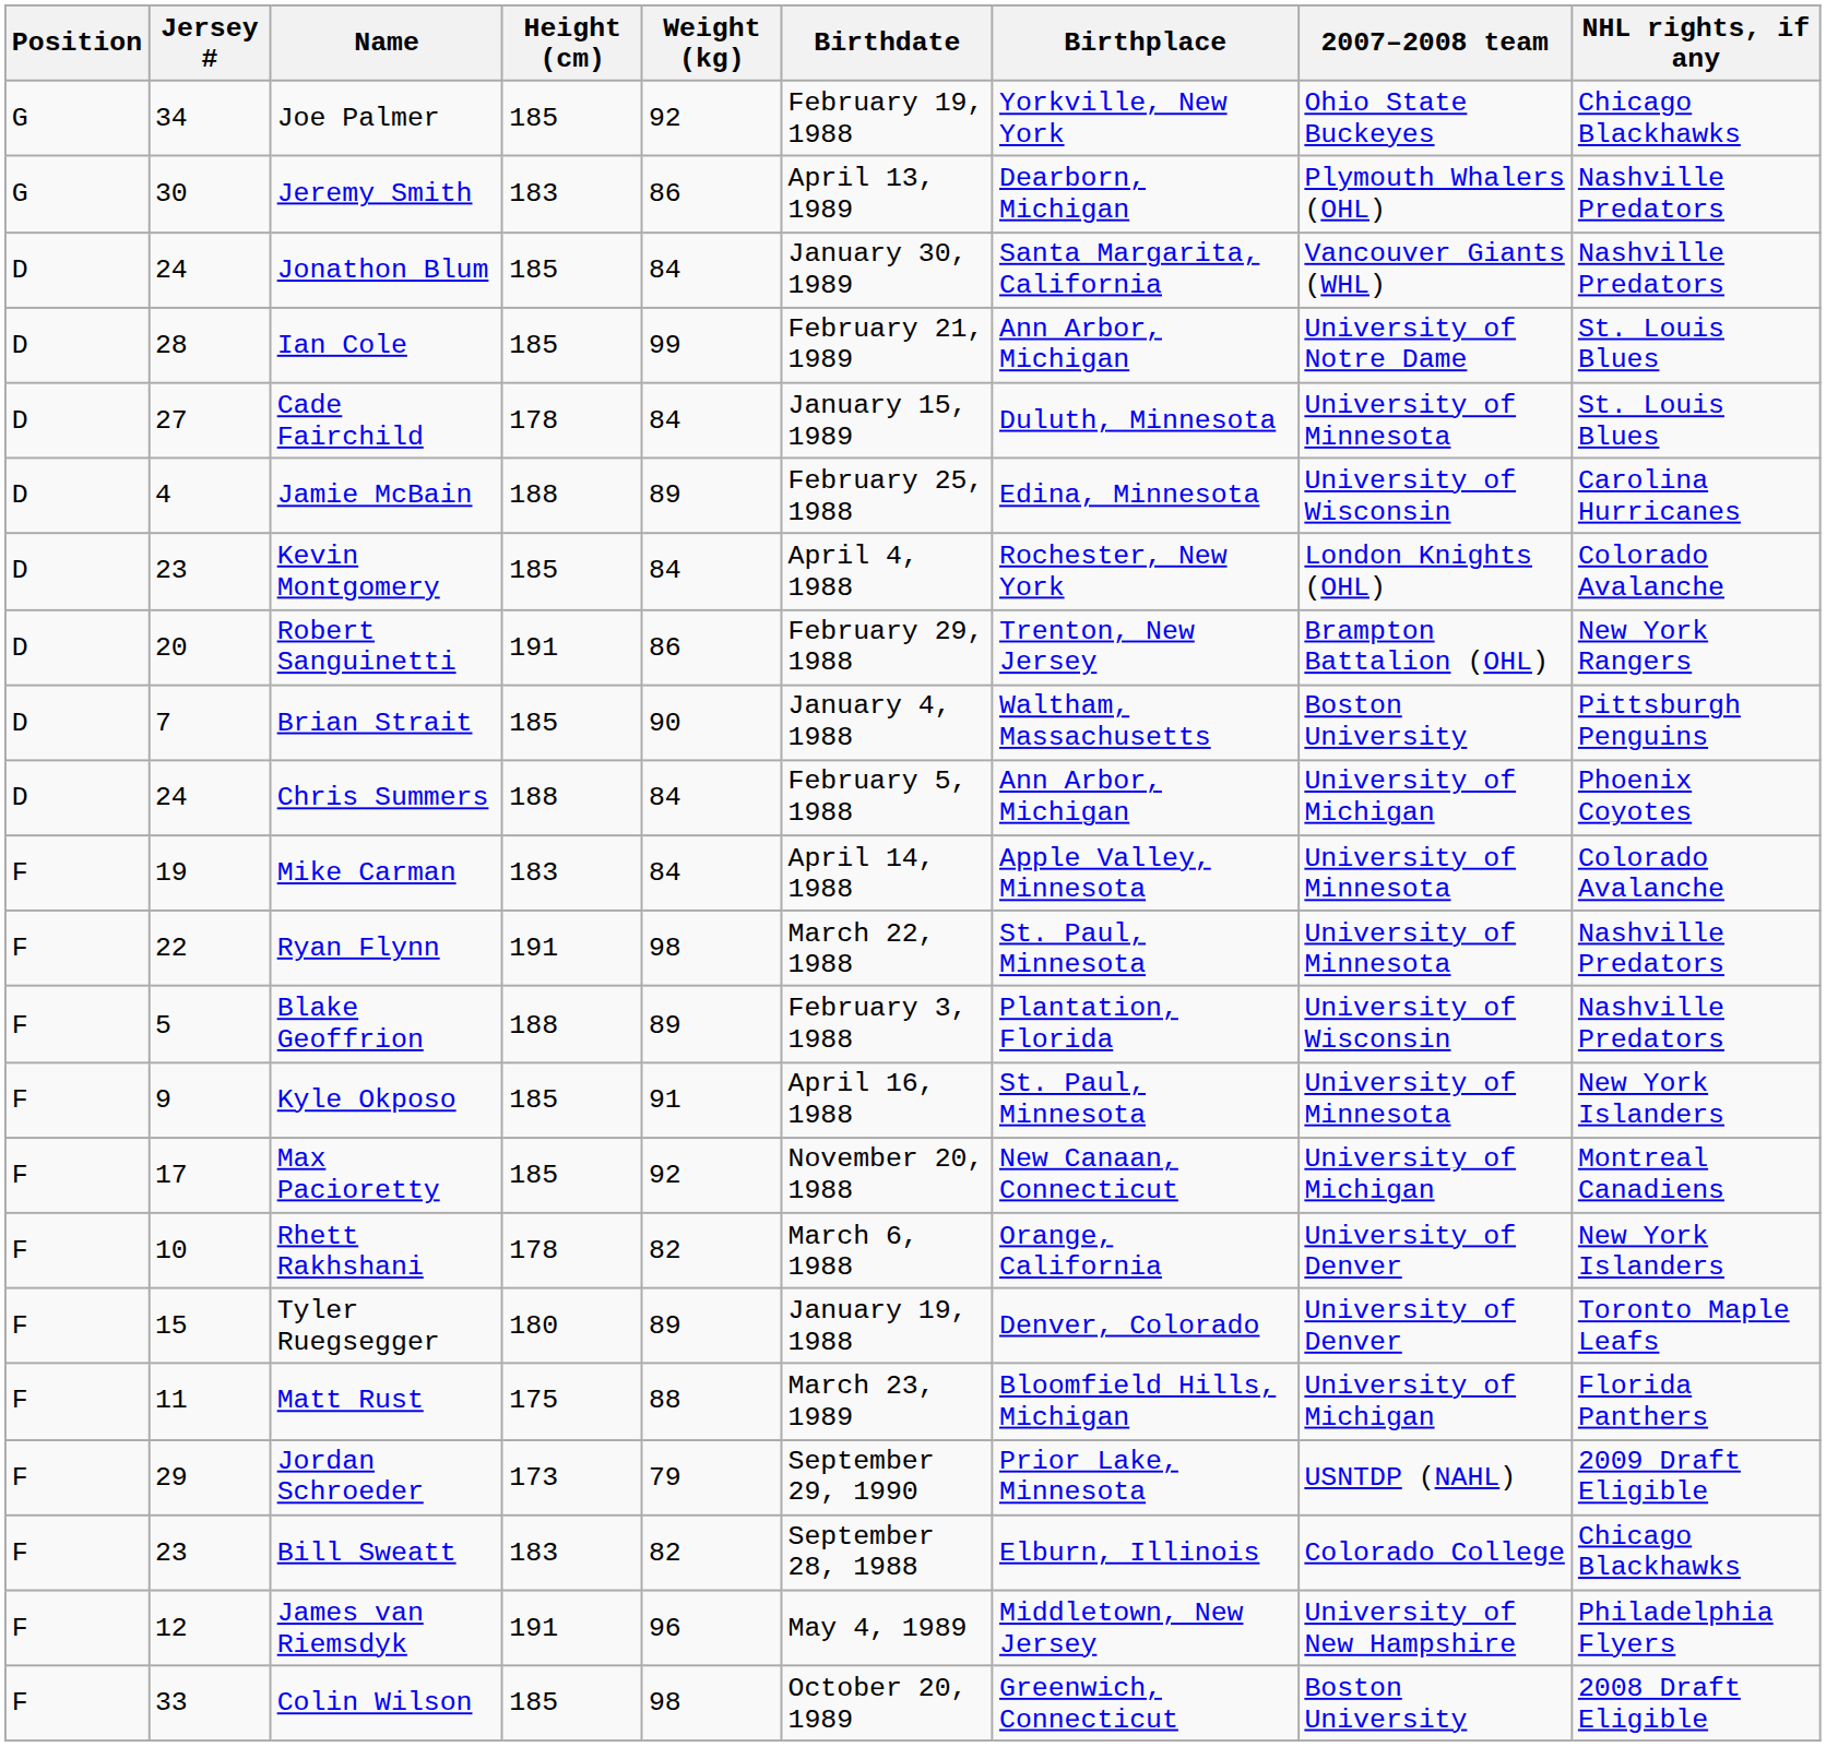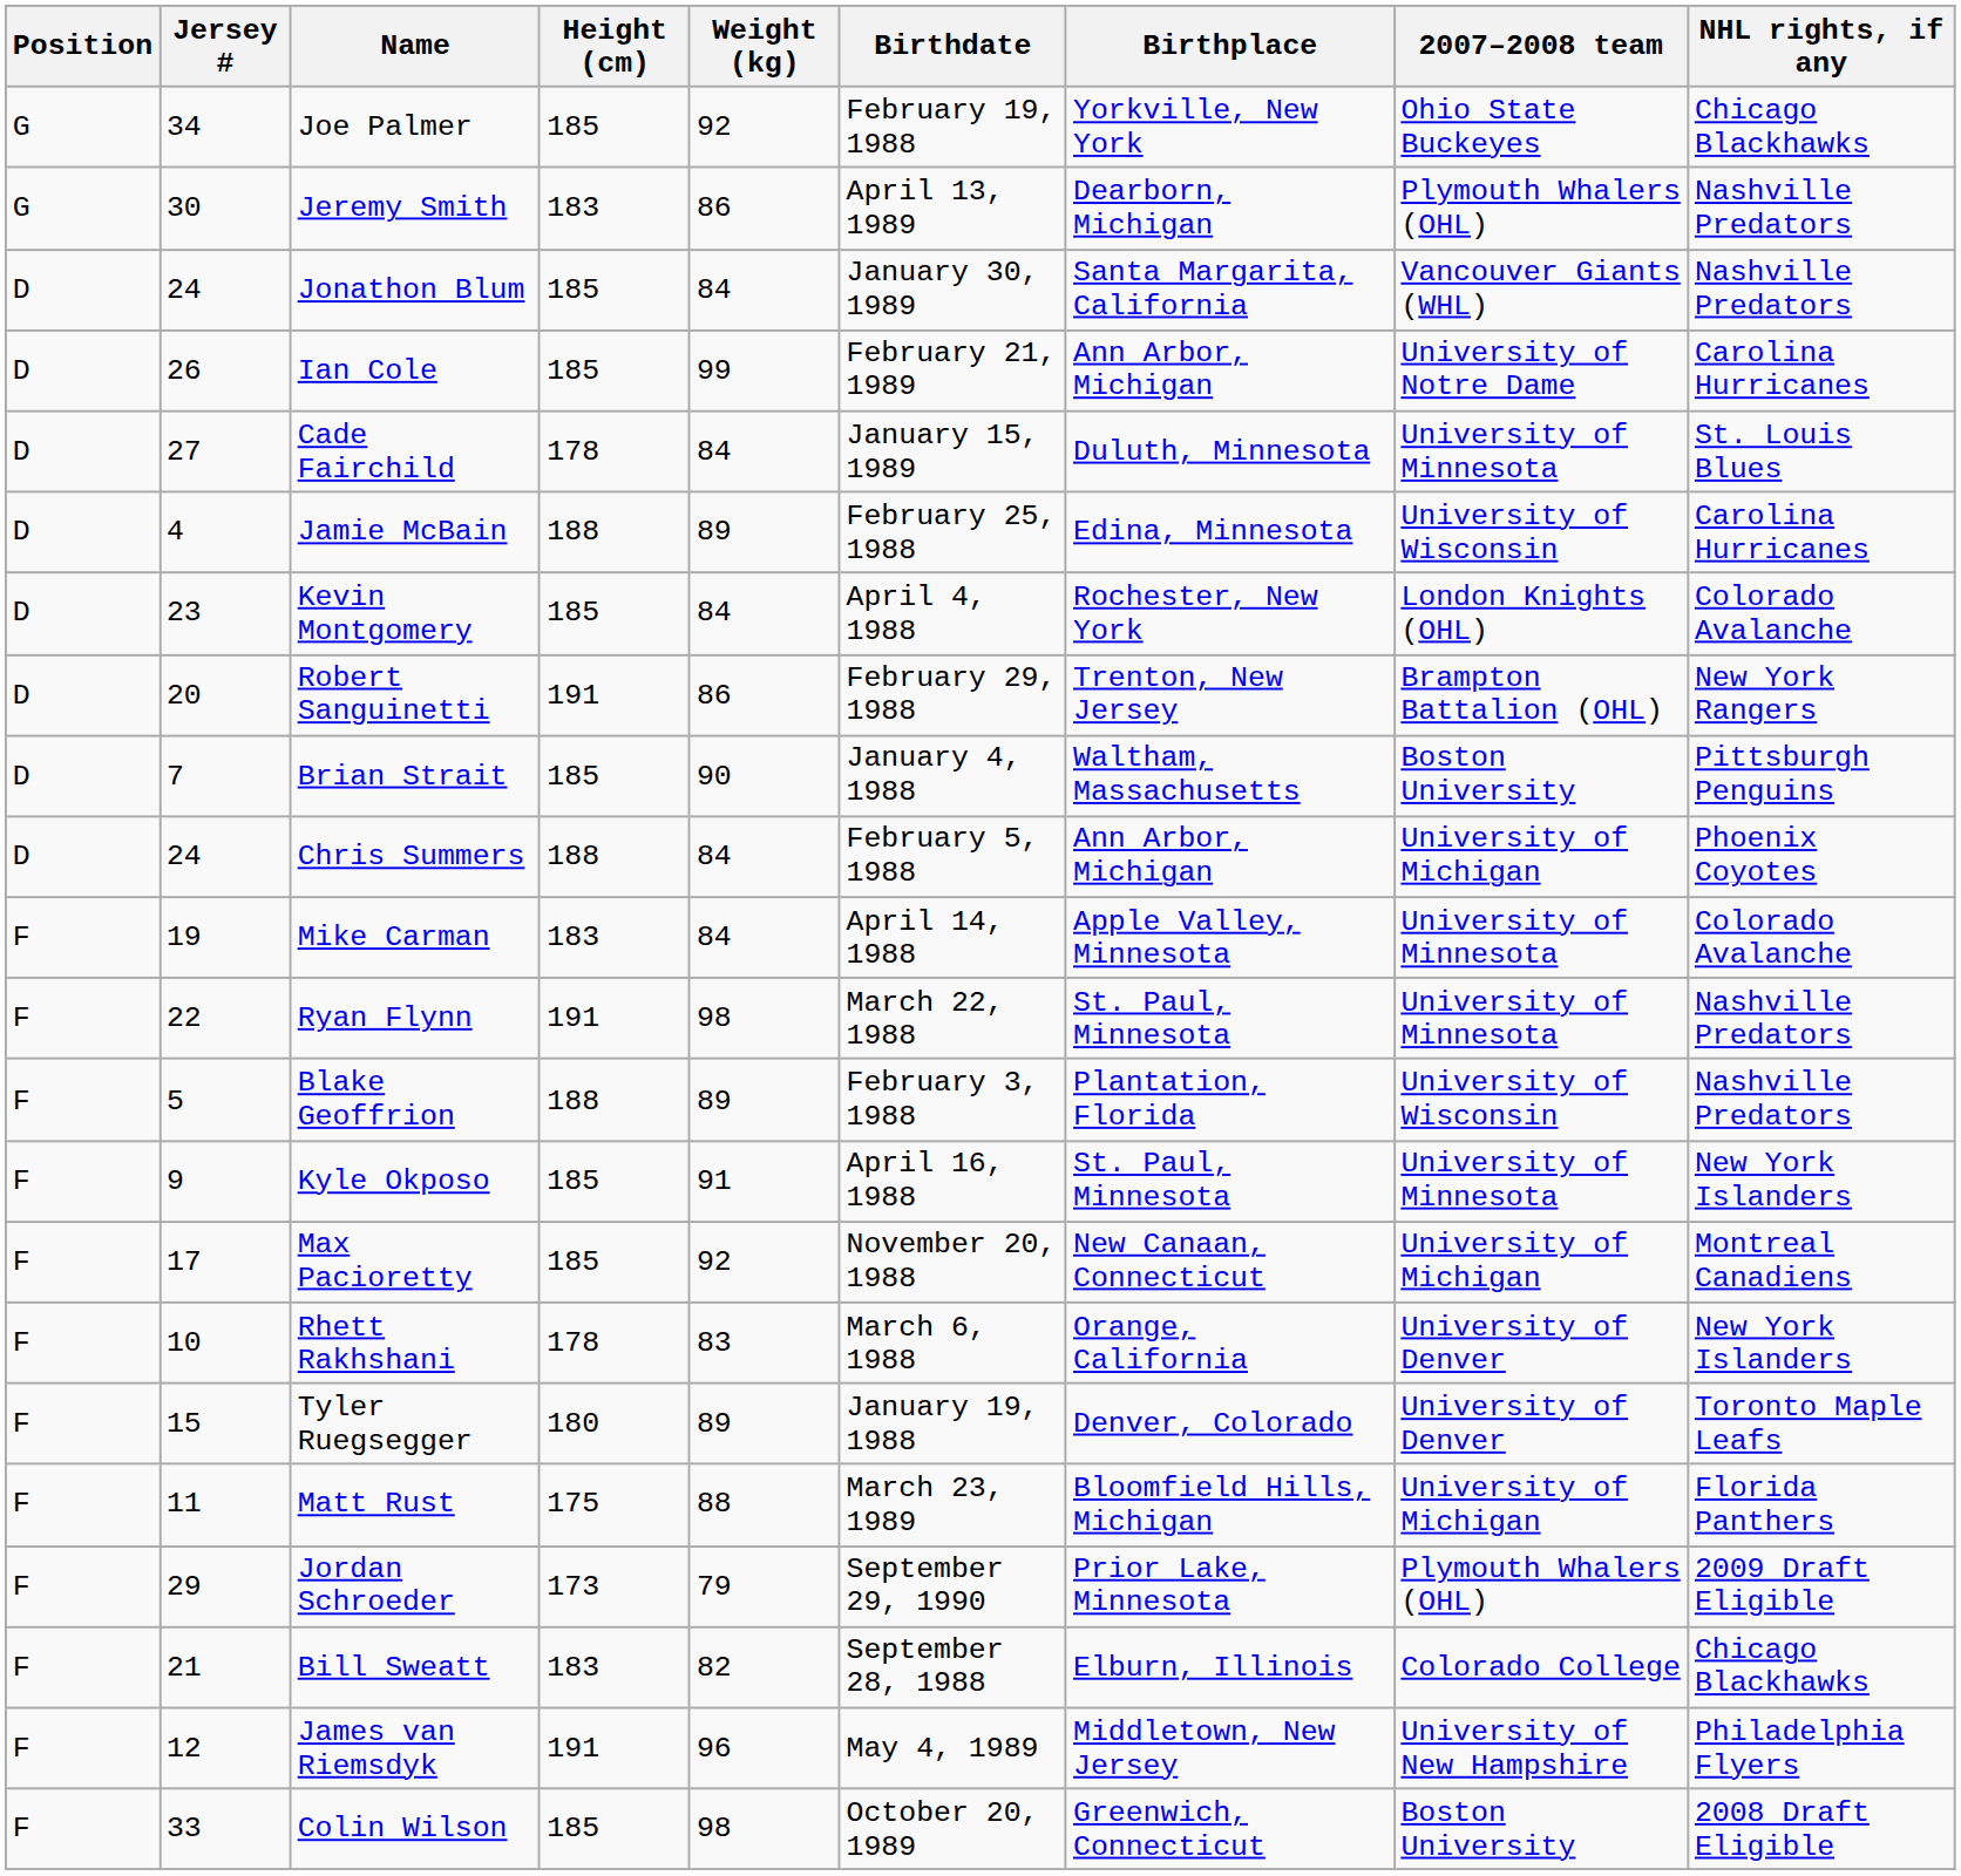Ian Cole | Jersey #: 28 -> 26
Ian Cole | NHL rights, if any: St. Louis Blues -> Carolina Hurricanes
Rhett Rakhshani | Weight (kg): 82 -> 83
Jordan Schroeder | 2007–2008 team: USNTDP (NAHL) -> Plymouth Whalers (OHL)
Bill Sweatt | Jersey #: 23 -> 21
